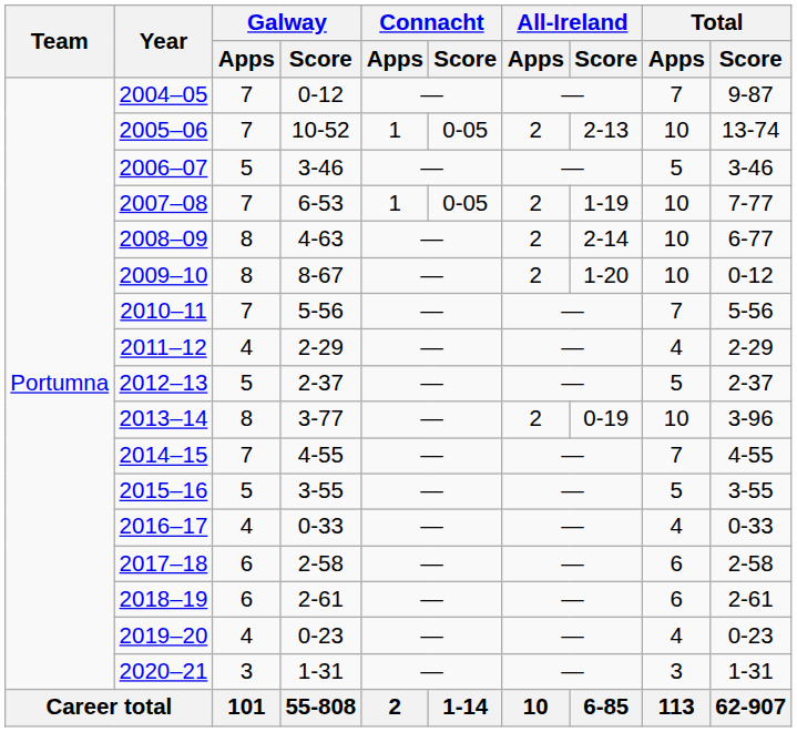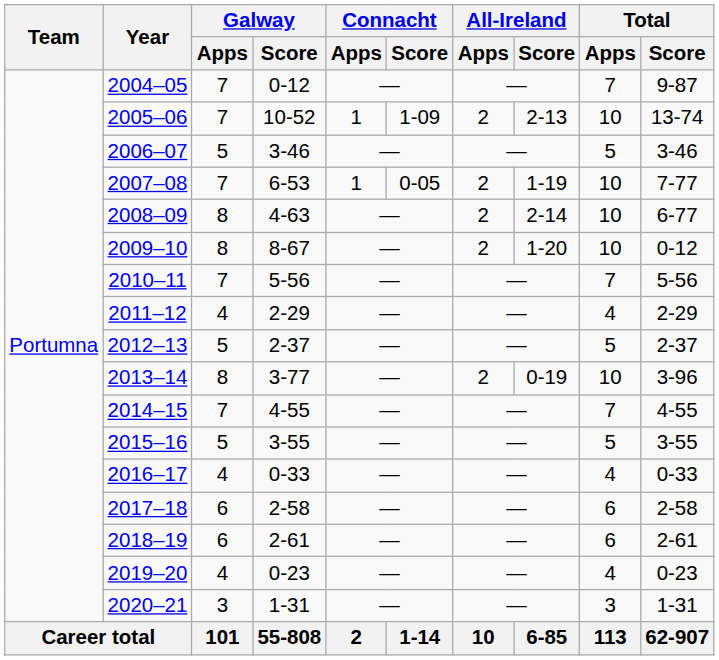2005–06 | Connacht / Score: 0-05 -> 1-09
